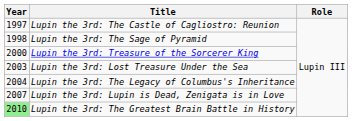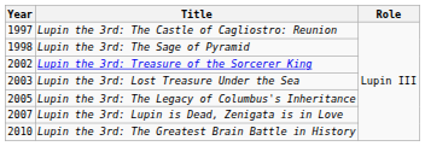Lupin the 3rd: Treasure of the Sorcerer King | Year: 2000 -> 2002
Lupin the 3rd: The Legacy of Columbus's Inheritance | Year: 2004 -> 2005
Lupin the 3rd: The Greatest Brain Battle in History | Year: lightgreen background -> no background
